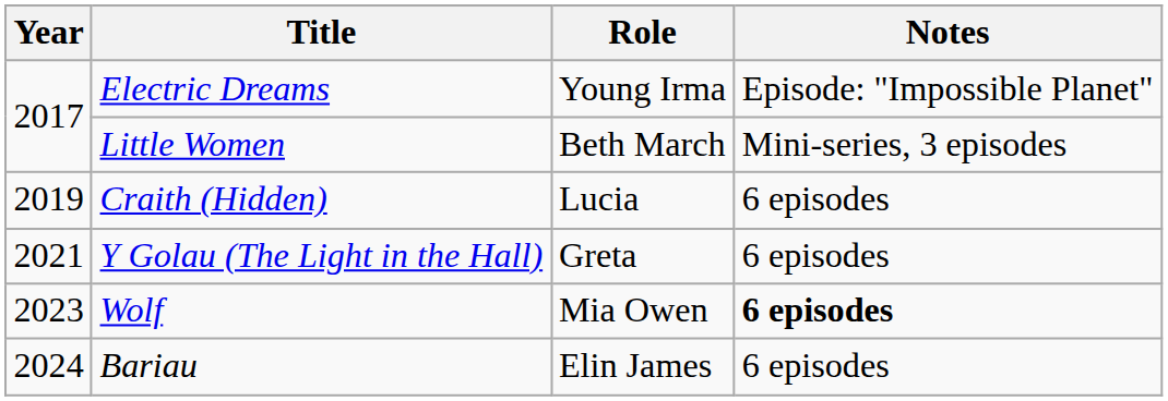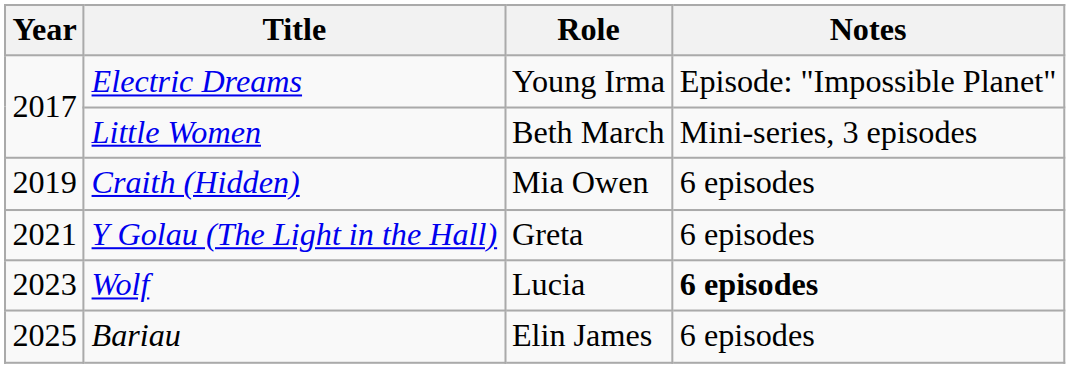Craith (Hidden) | Role: Lucia -> Mia Owen
Wolf | Role: Mia Owen -> Lucia
Bariau | Year: 2024 -> 2025
